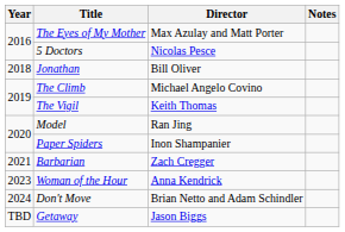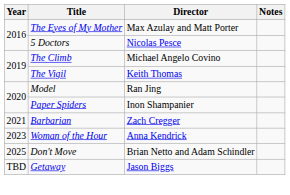- row: 2018 | Jonathan | Bill Oliver
Don't Move | Year: 2024 -> 2025
